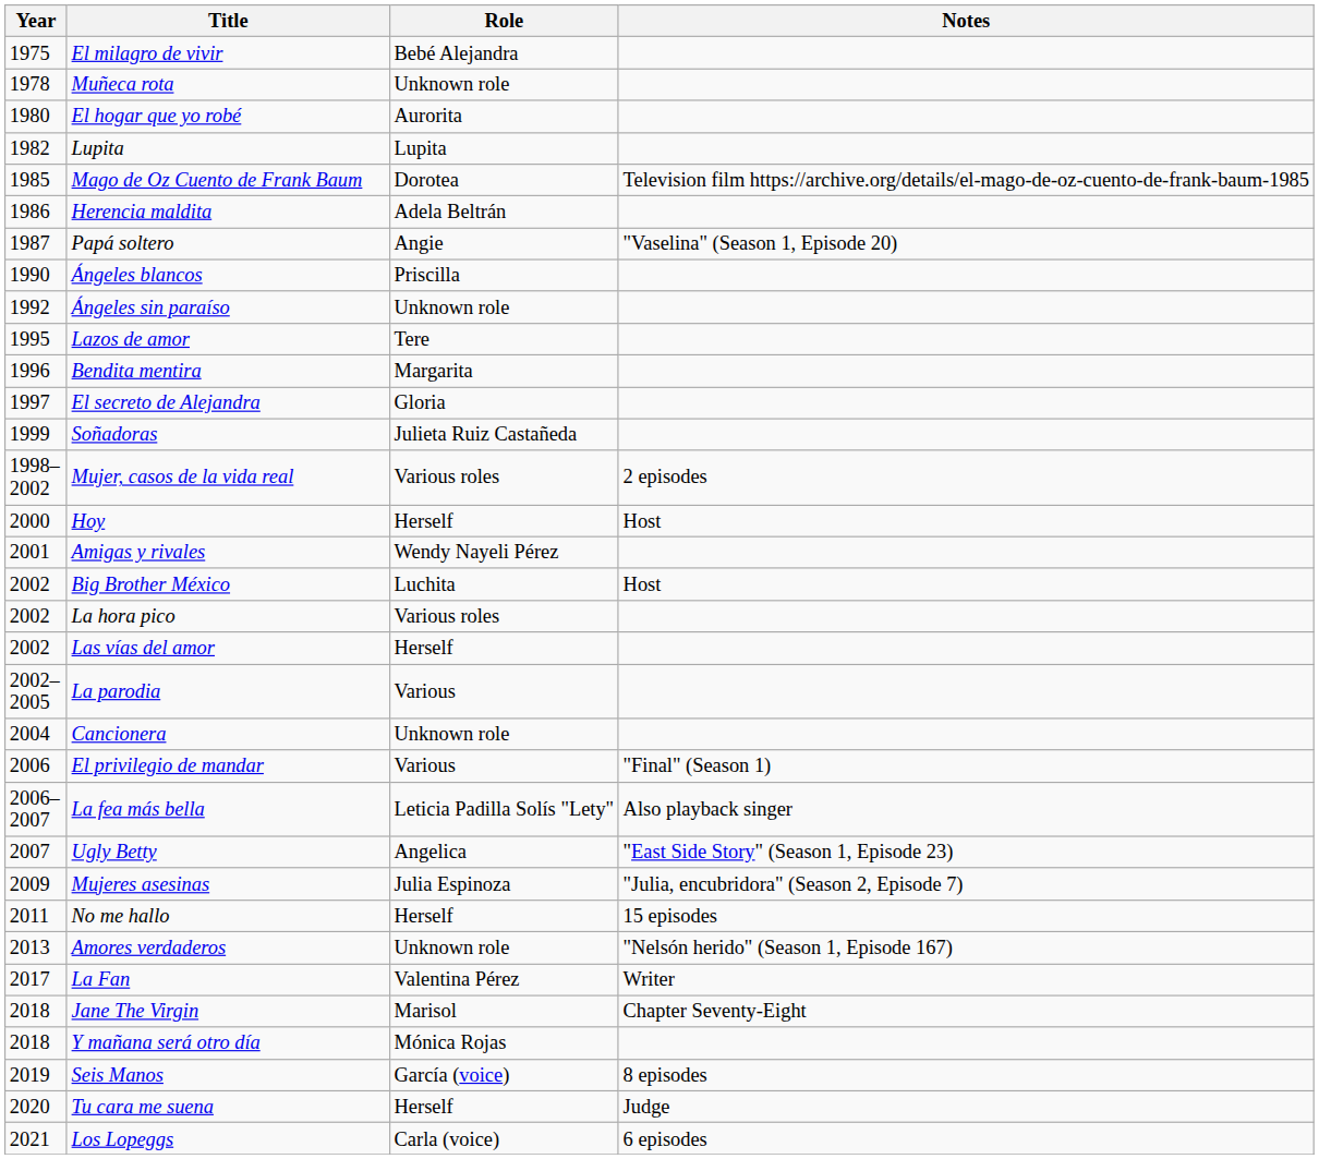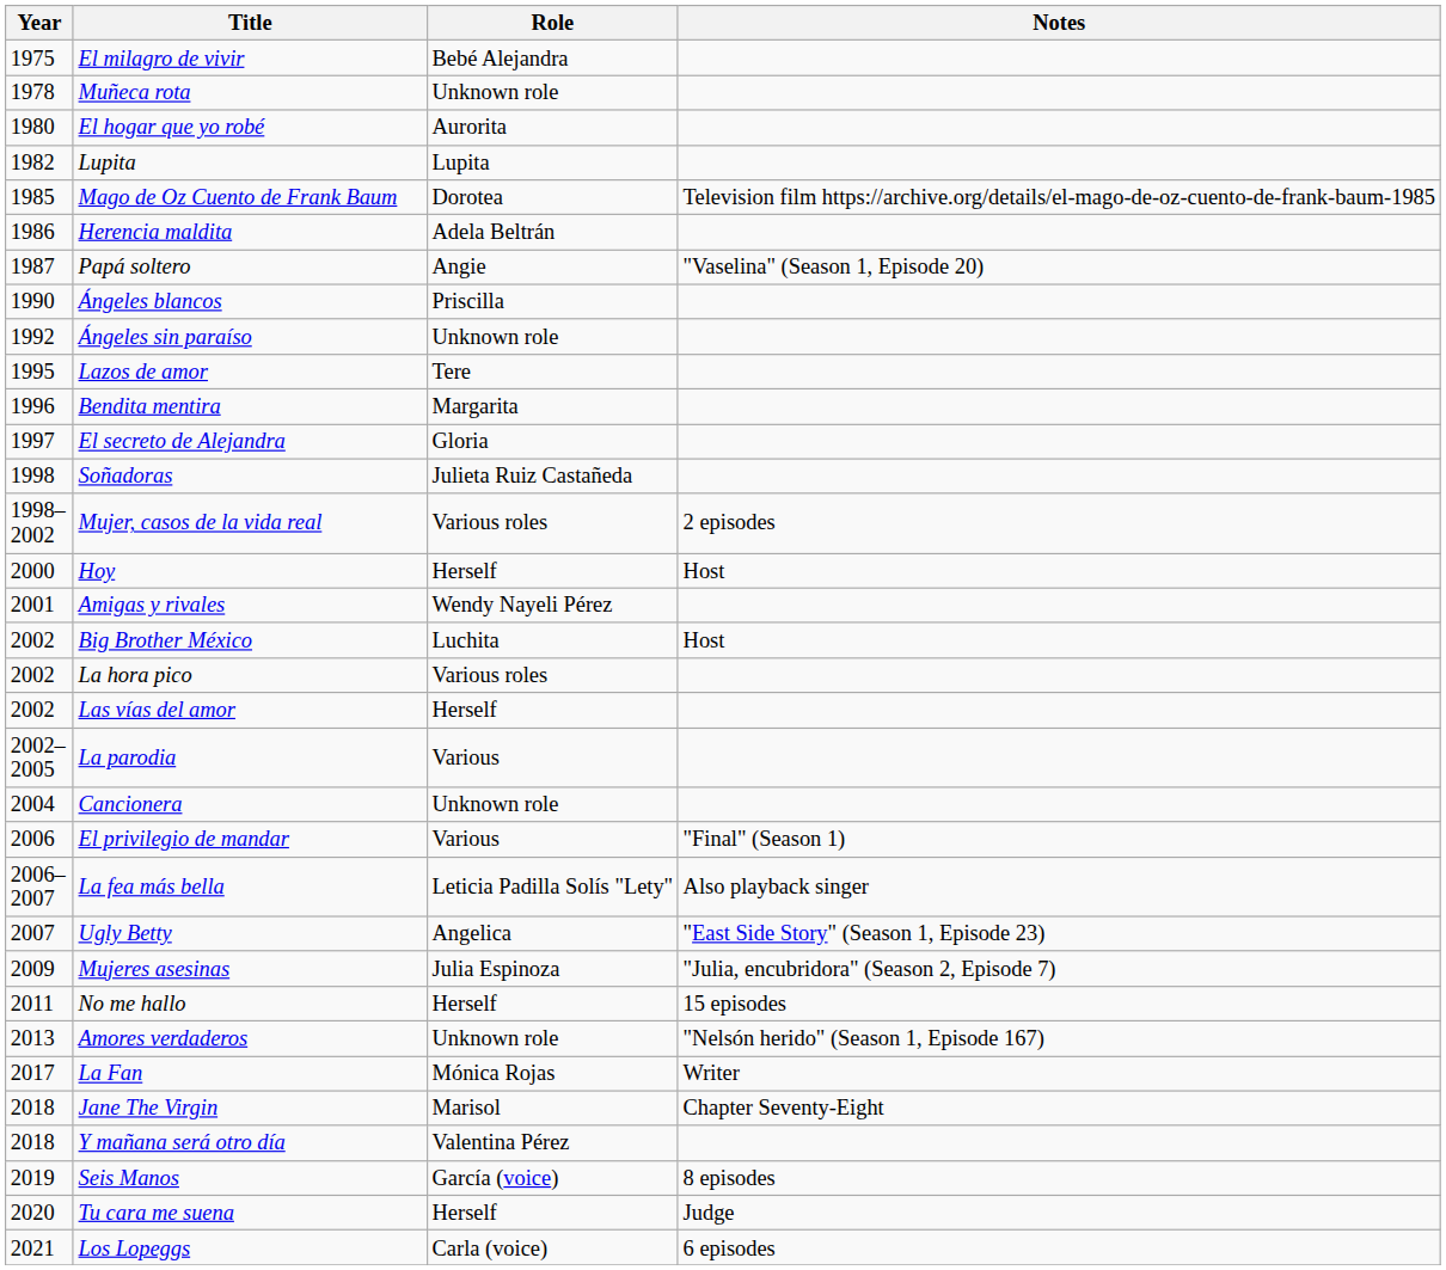Soñadoras | Year: 1999 -> 1998
La Fan | Role: Valentina Pérez -> Mónica Rojas
Y mañana será otro día | Role: Mónica Rojas -> Valentina Pérez
